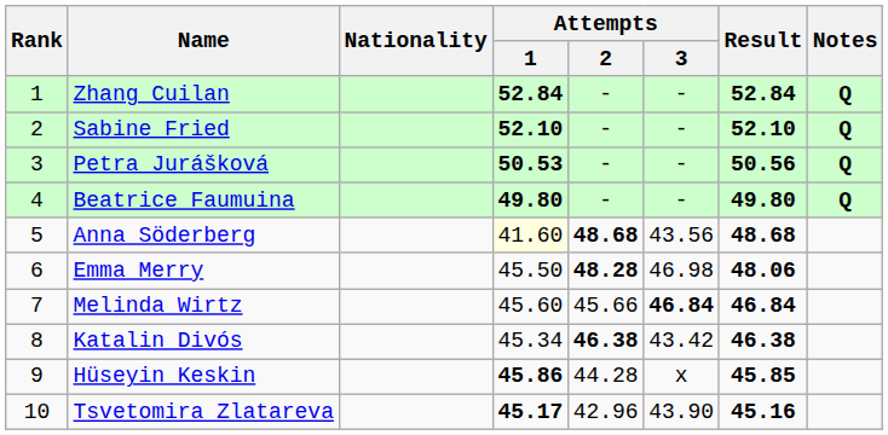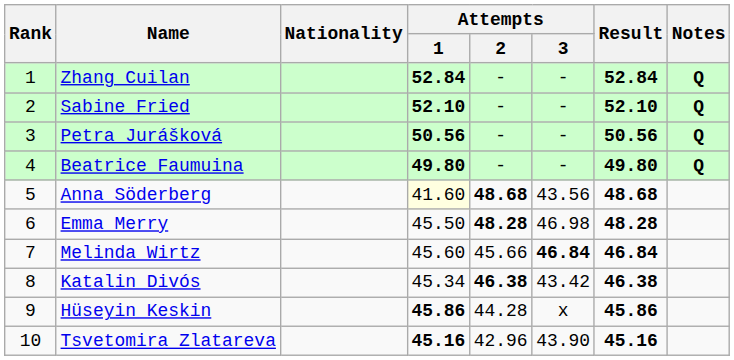Petra Jurášková | Attempts / 1: 50.53 -> 50.56
Emma Merry | Result: 48.06 -> 48.28
Hüseyin Keskin | Result: 45.85 -> 45.86
Tsvetomira Zlatareva | Attempts / 1: 45.17 -> 45.16
